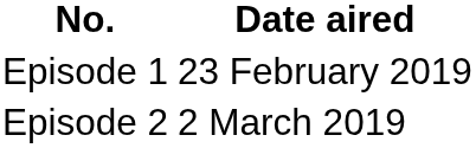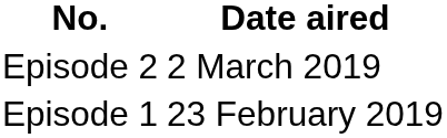rows swapped: Episode 1 <-> Episode 2
